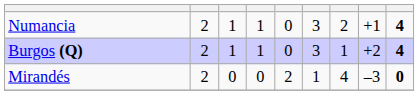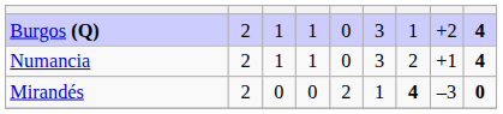rows swapped: Burgos (Q) <-> Numancia
Mirandés | column 7: normal -> bold
